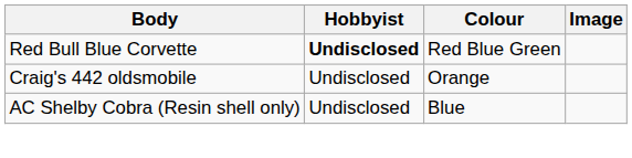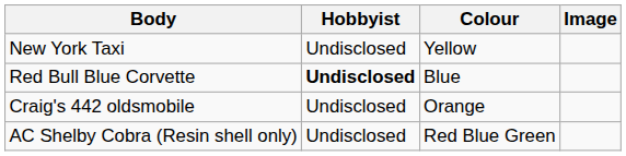+ row: New York Taxi | Undisclosed | Yellow
Red Bull Blue Corvette | Colour: Red Blue Green -> Blue
AC Shelby Cobra (Resin shell only) | Colour: Blue -> Red Blue Green
